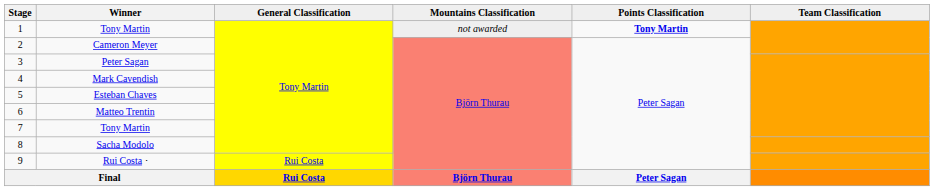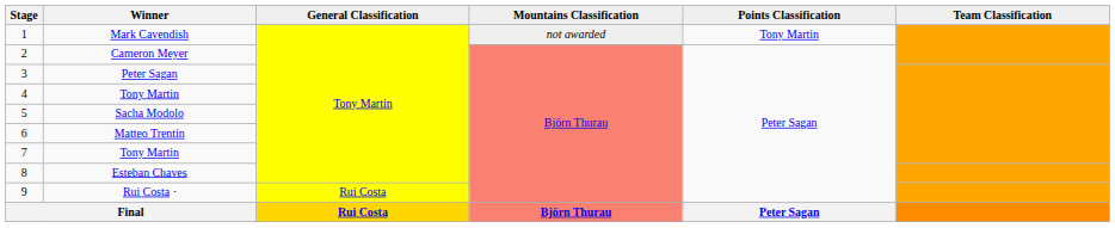1 | Winner: Tony Martin -> Mark Cavendish
1 | Points Classification: bold -> normal
4 | Winner: Mark Cavendish -> Tony Martin
5 | Winner: Esteban Chaves -> Sacha Modolo
8 | Winner: Sacha Modolo -> Esteban Chaves
